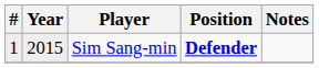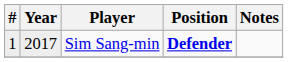Sim Sang-min | Year: 2015 -> 2017
